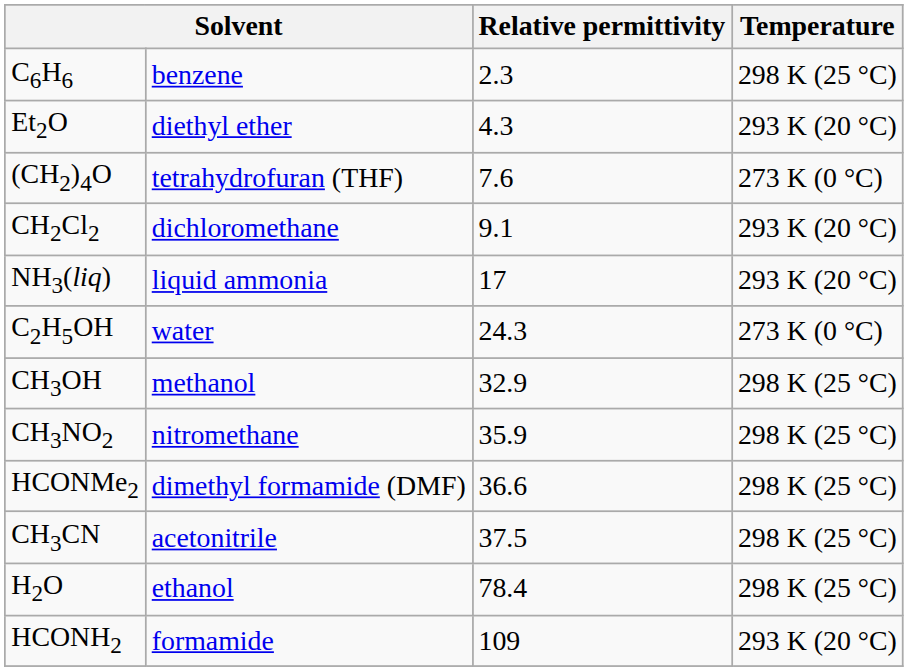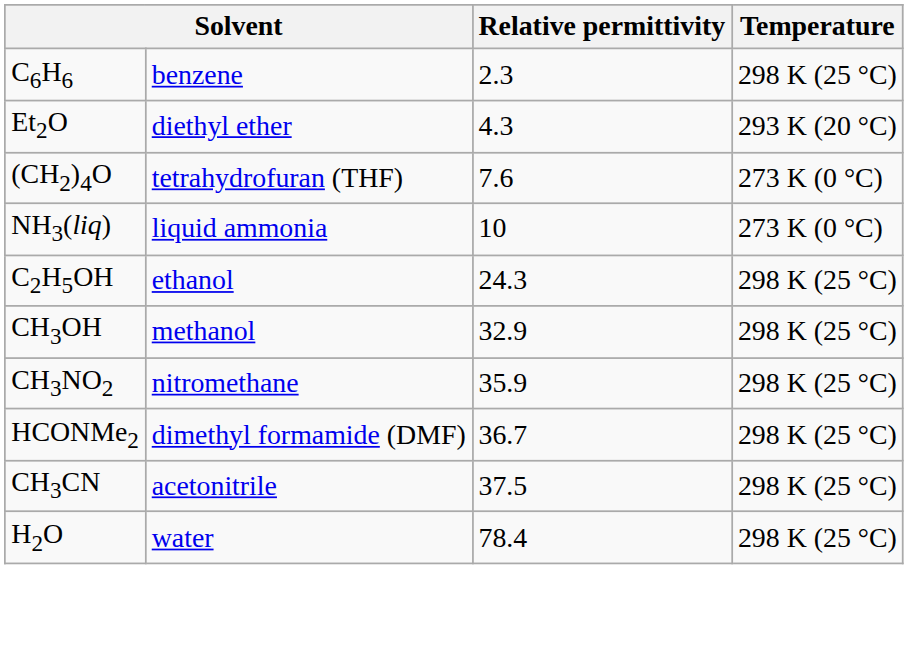- row: CH2Cl2 | dichloromethane | 9.1 | 293 K (20 °C)
NH3(liq) | Relative permittivity: 17 -> 10
NH3(liq) | Temperature: 293 K (20 °C) -> 273 K (0 °C)
C2H5OH | column 2: water -> ethanol
C2H5OH | Temperature: 273 K (0 °C) -> 298 K (25 °C)
HCONMe2 | Relative permittivity: 36.6 -> 36.7
H2O | column 2: ethanol -> water
- row: HCONH2 | formamide | 109 | 293 K (20 °C)
